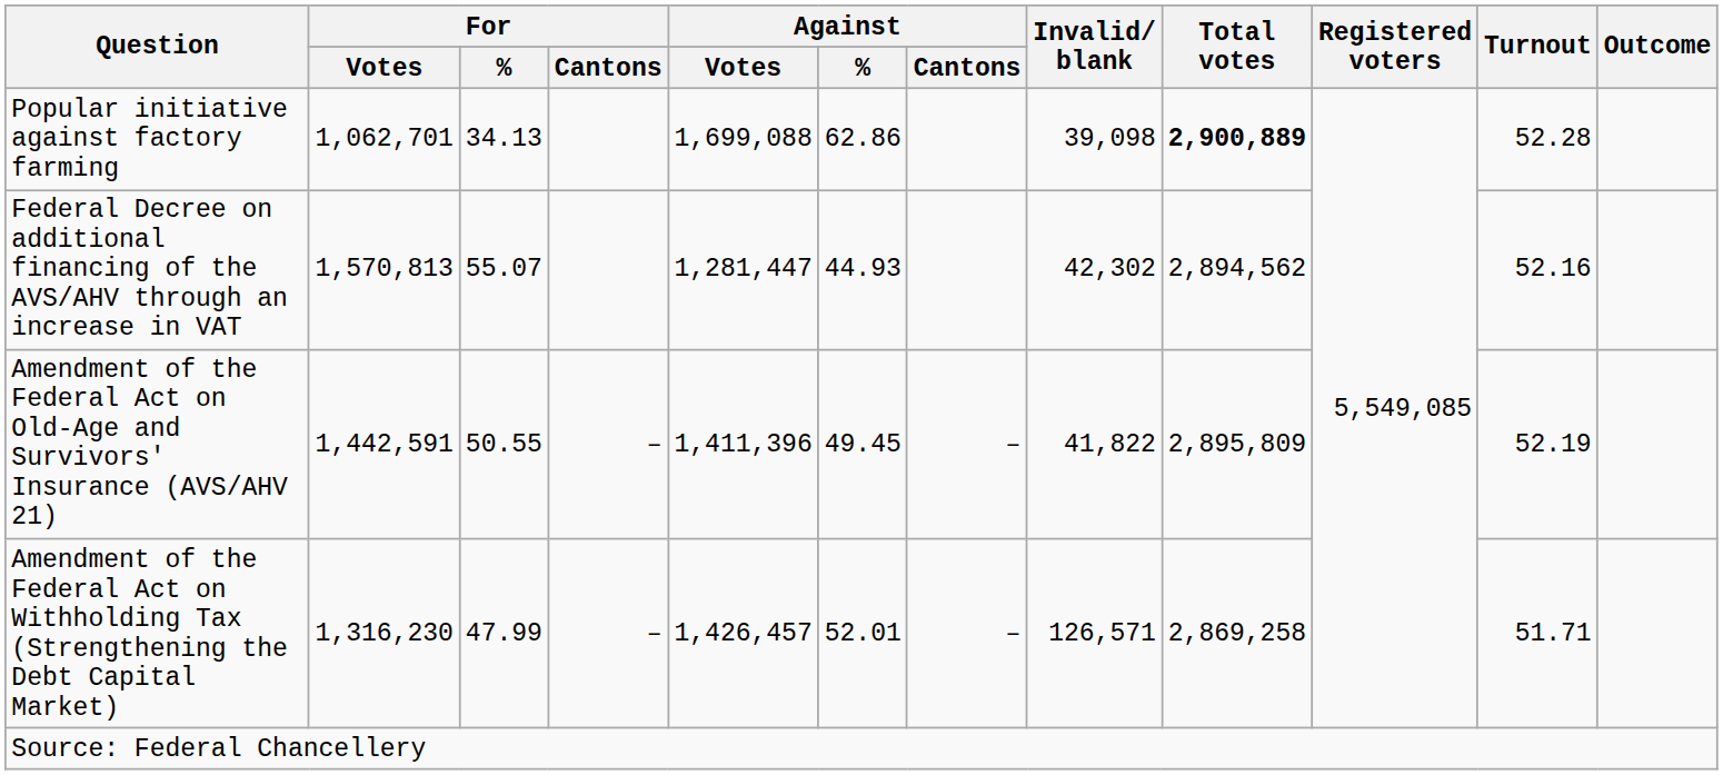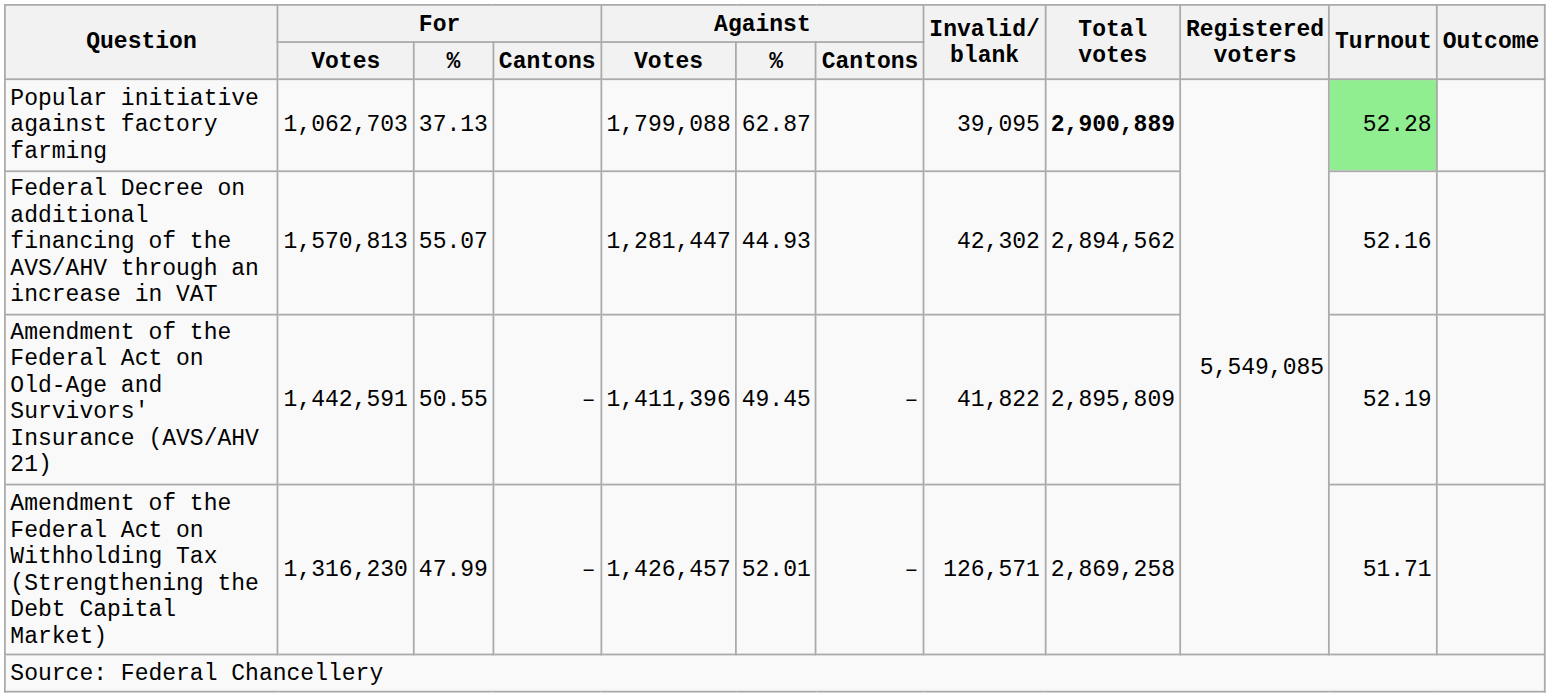Popular initiative against factory farming | For / Votes: 1,062,701 -> 1,062,703
Popular initiative against factory farming | For / %: 34.13 -> 37.13
Popular initiative against factory farming | Against / Votes: 1,699,088 -> 1,799,088
Popular initiative against factory farming | Against / %: 62.86 -> 62.87
Popular initiative against factory farming | Invalid/ blank: 39,098 -> 39,095
Popular initiative against factory farming | Turnout: no background -> lightgreen background
